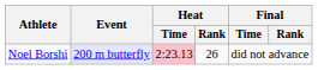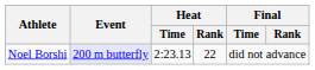Noel Borshi | Heat / Time: pink background -> no background
Noel Borshi | Heat / Rank: 26 -> 22
